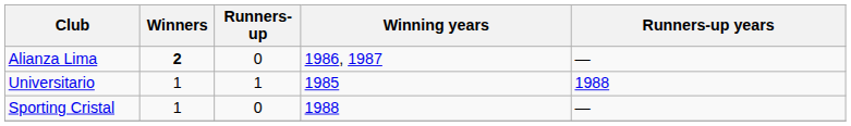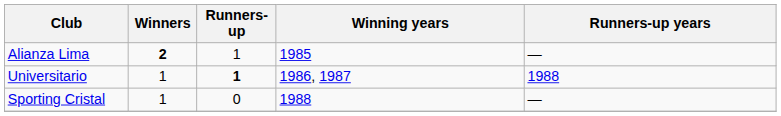Alianza Lima | Runners-up: 0 -> 1
Alianza Lima | Winning years: 1986, 1987 -> 1985
Universitario | Runners-up: normal -> bold
Universitario | Winning years: 1985 -> 1986, 1987
